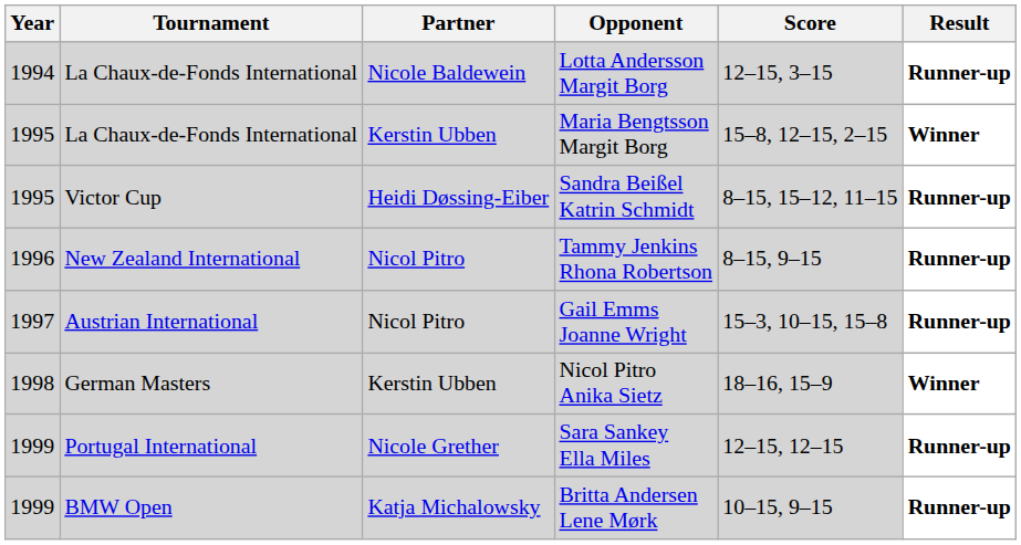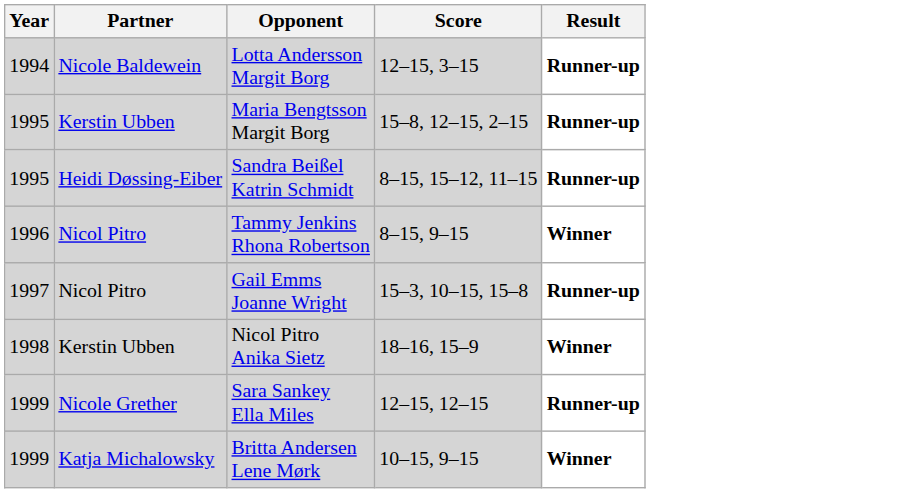- column: Tournament | La Chaux-de-Fonds International | La Chaux-de-Fonds International | Victor Cup | New Zealand International | Austrian International | German Masters | Portugal International | BMW Open
Maria Bengtsson Margit Borg | Result: Winner -> Runner-up
Tammy Jenkins Rhona Robertson | Result: Runner-up -> Winner
Britta Andersen Lene Mørk | Result: Runner-up -> Winner
